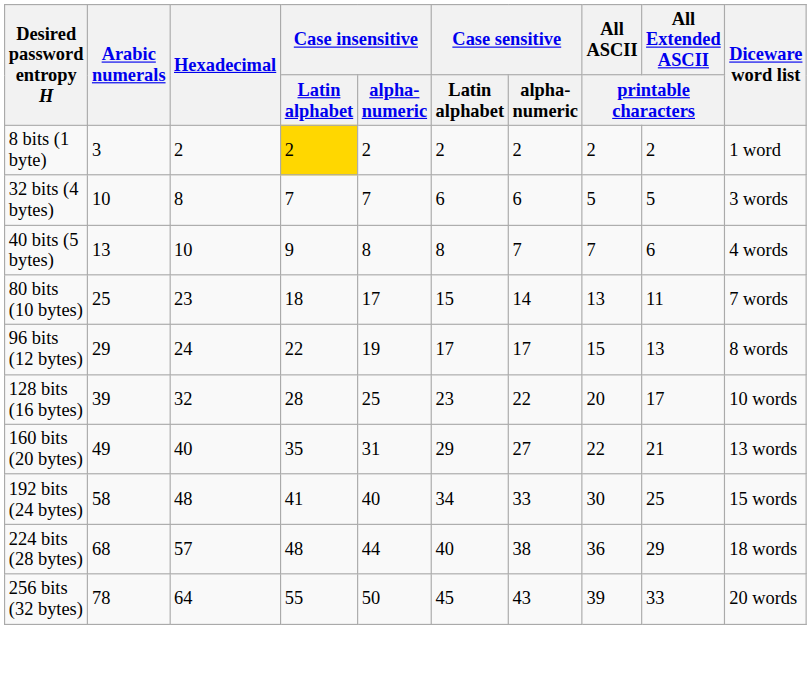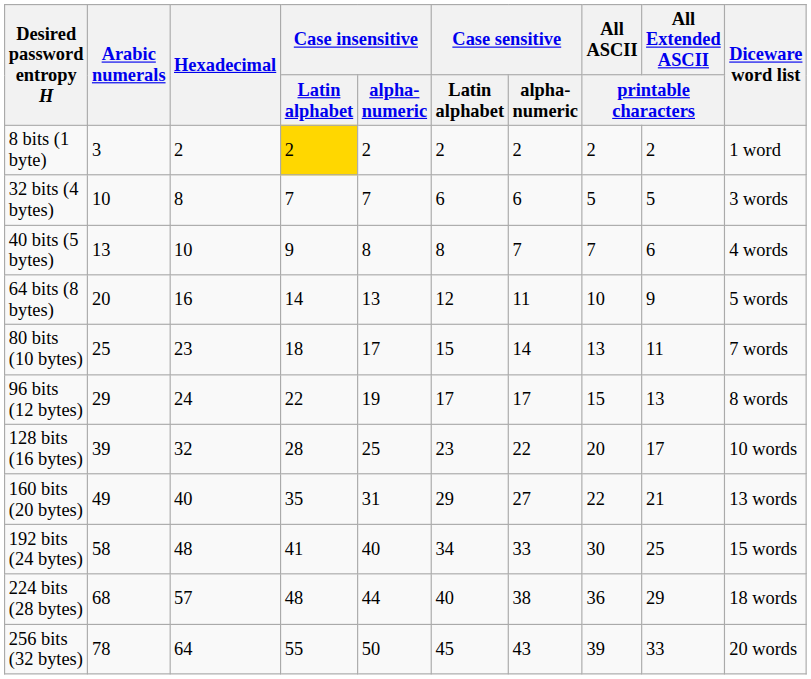+ row: 64 bits (8 bytes) | 20 | 16 | 14 | 13 | 12 | 11 | 10 | 9 | 5 words
